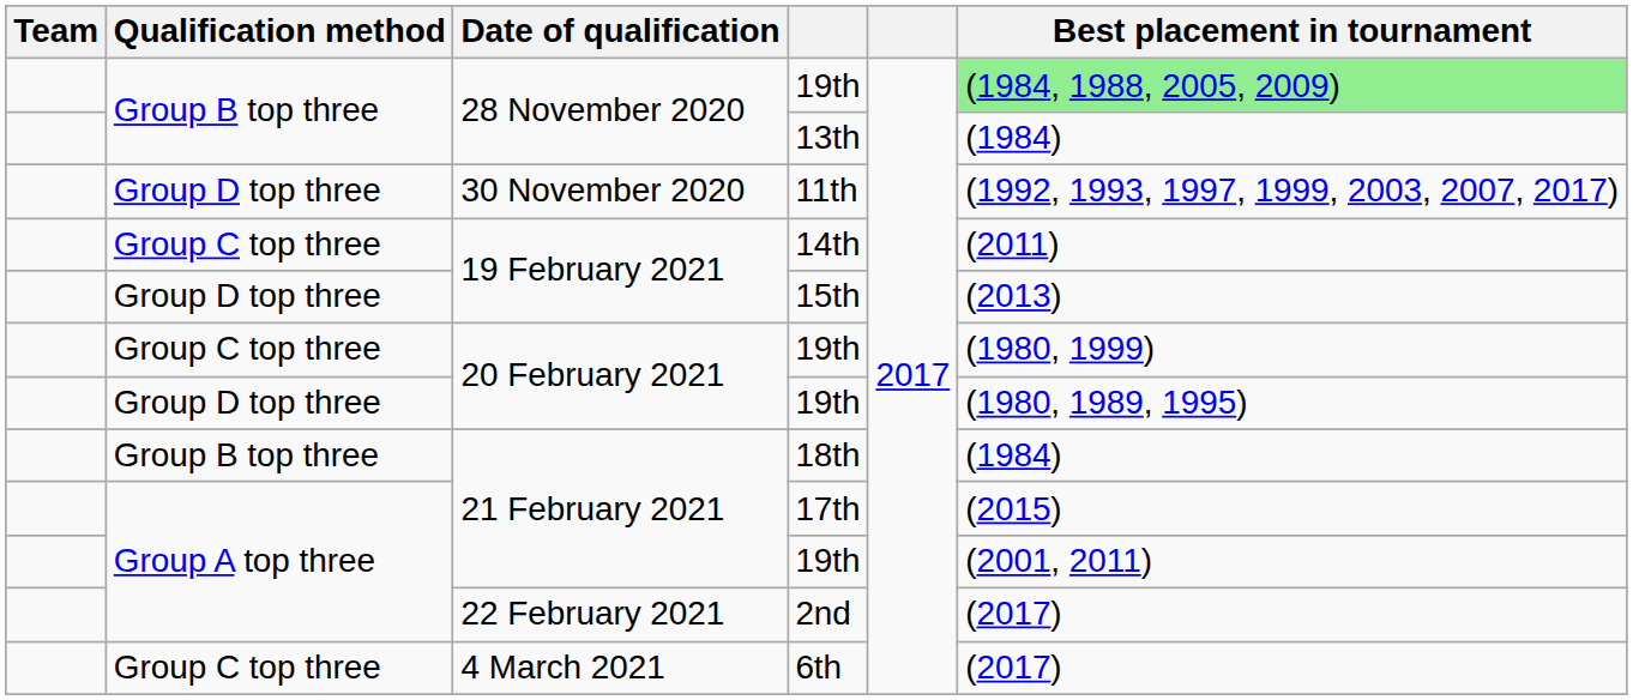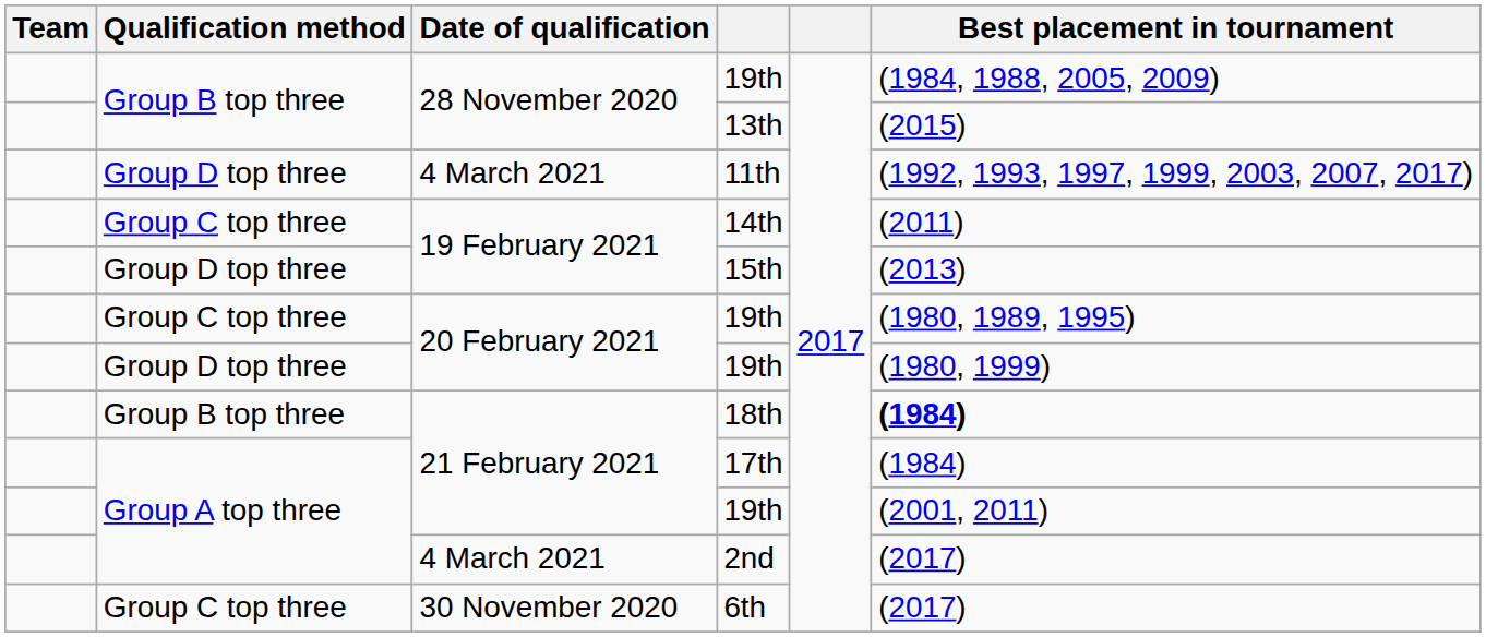Group B top three / 19th | Best placement in tournament: lightgreen background -> no background
13th | Best placement in tournament: (1984) -> (2015)
11th | Date of qualification: 30 November 2020 -> 4 March 2021
Group C top three / 19th | Best placement in tournament: (1980, 1999) -> (1980, 1989, 1995)
Group D top three / 19th | Best placement in tournament: (1980, 1989, 1995) -> (1980, 1999)
18th | Best placement in tournament: normal -> bold
17th | Best placement in tournament: (2015) -> (1984)
2nd | Date of qualification: 22 February 2021 -> 4 March 2021
6th | Date of qualification: 4 March 2021 -> 30 November 2020
